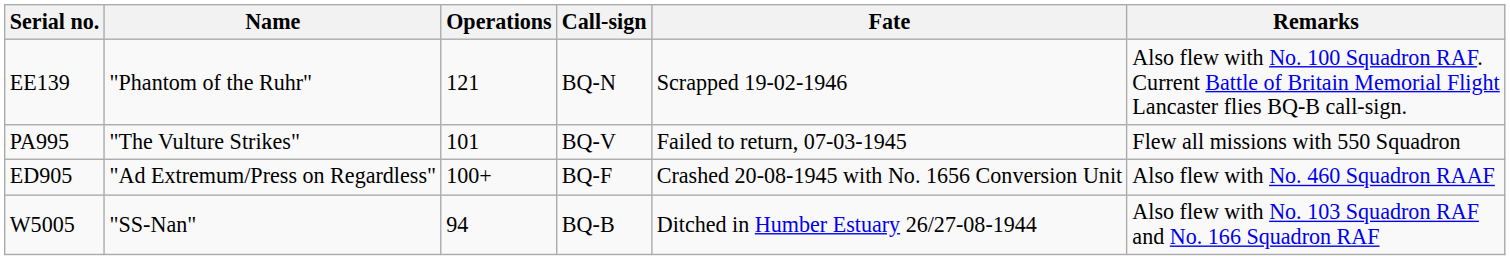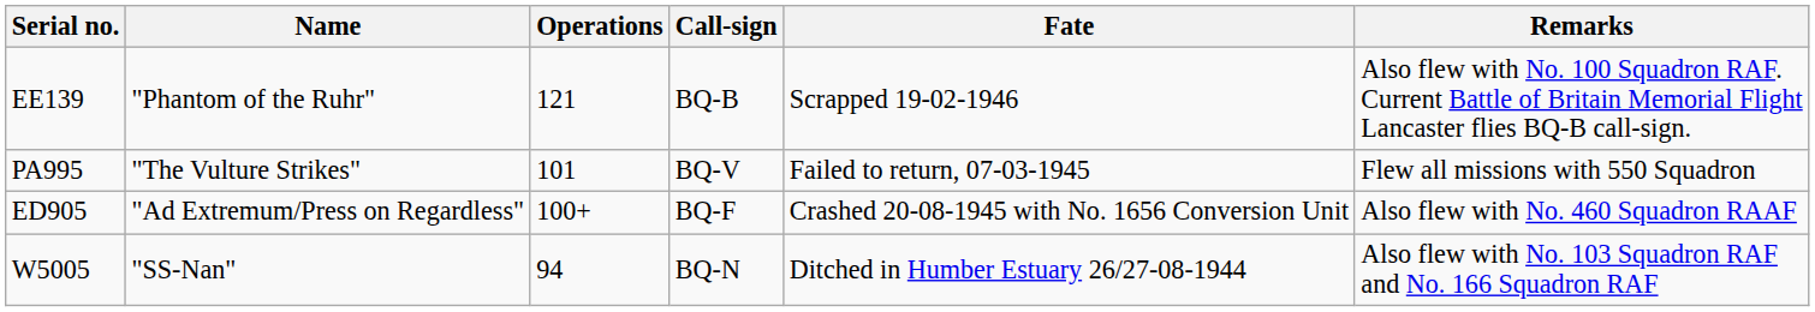EE139 | Call-sign: BQ-N -> BQ-B
W5005 | Call-sign: BQ-B -> BQ-N
